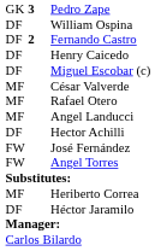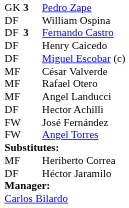Fernando Castro | column 2: 2 -> 3
